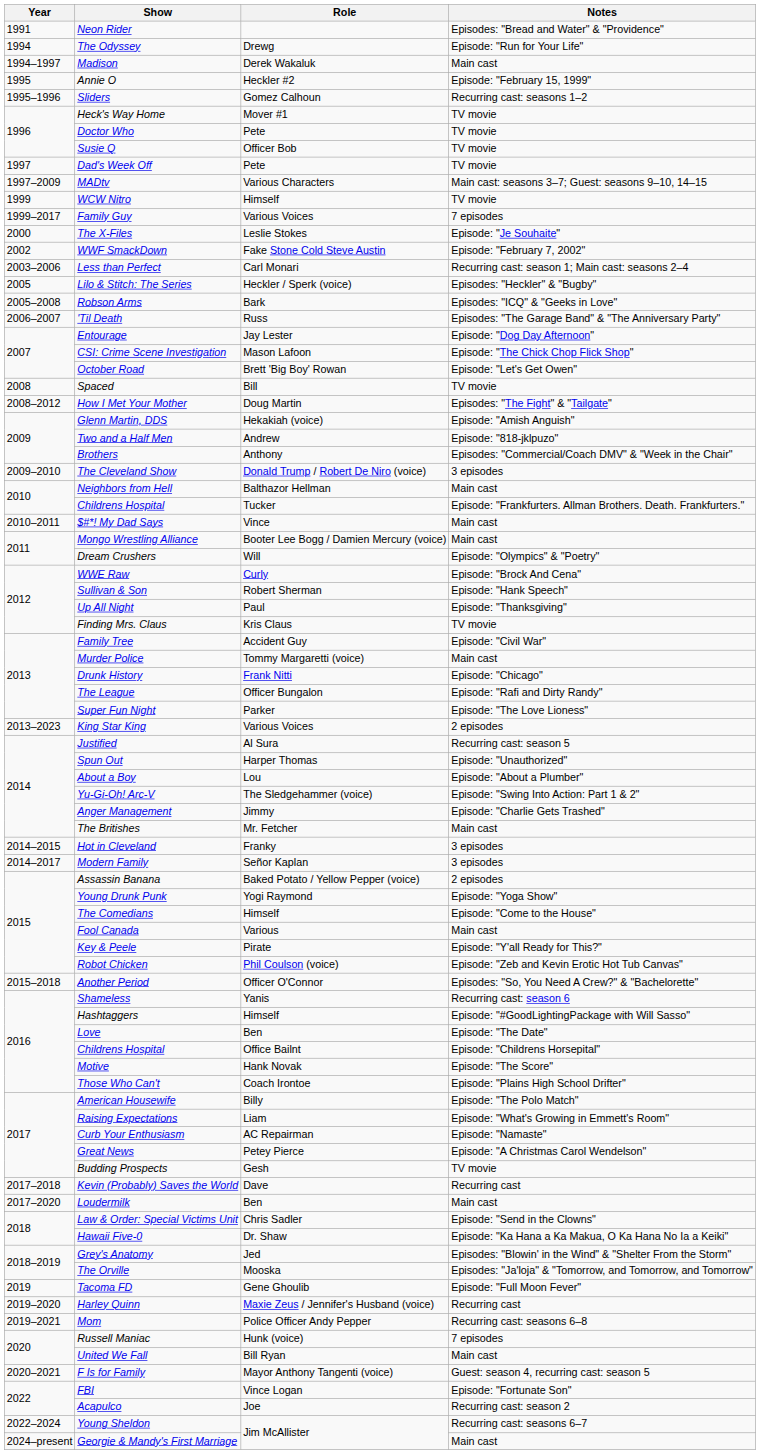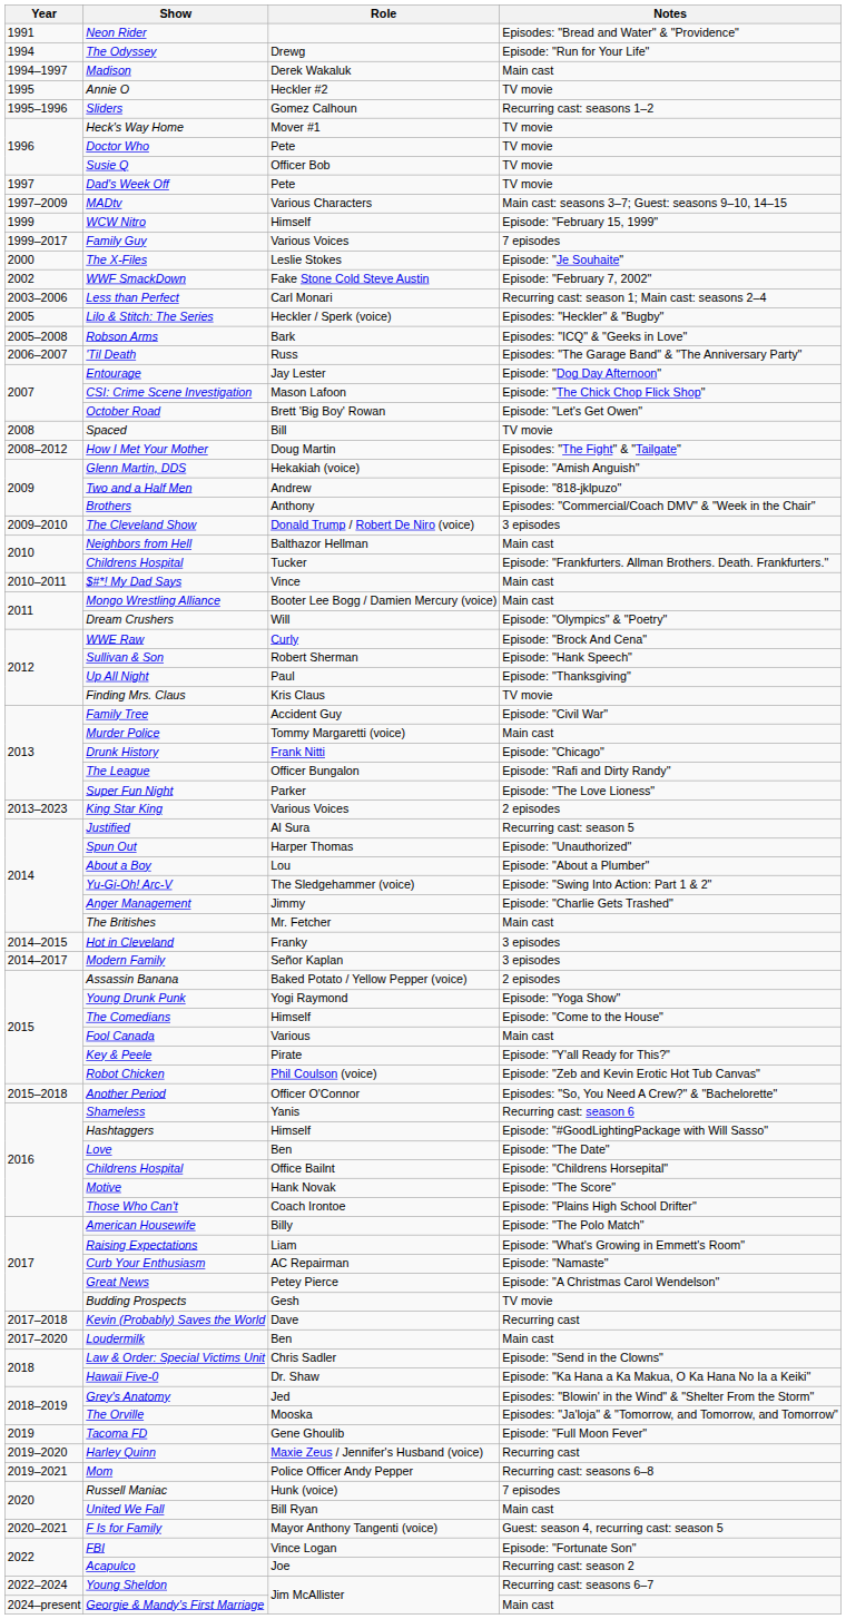Annie O | Notes: Episode: "February 15, 1999" -> TV movie
WCW Nitro | Notes: TV movie -> Episode: "February 15, 1999"
